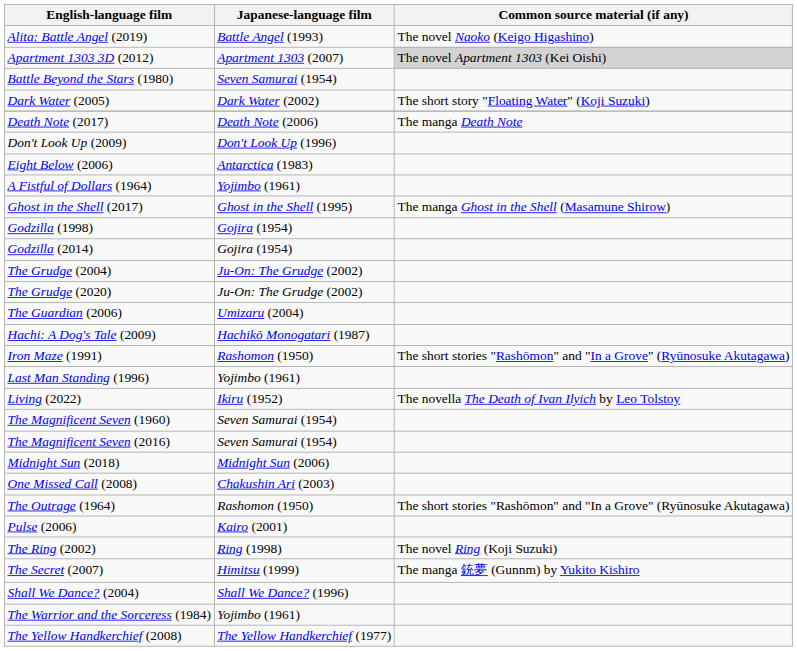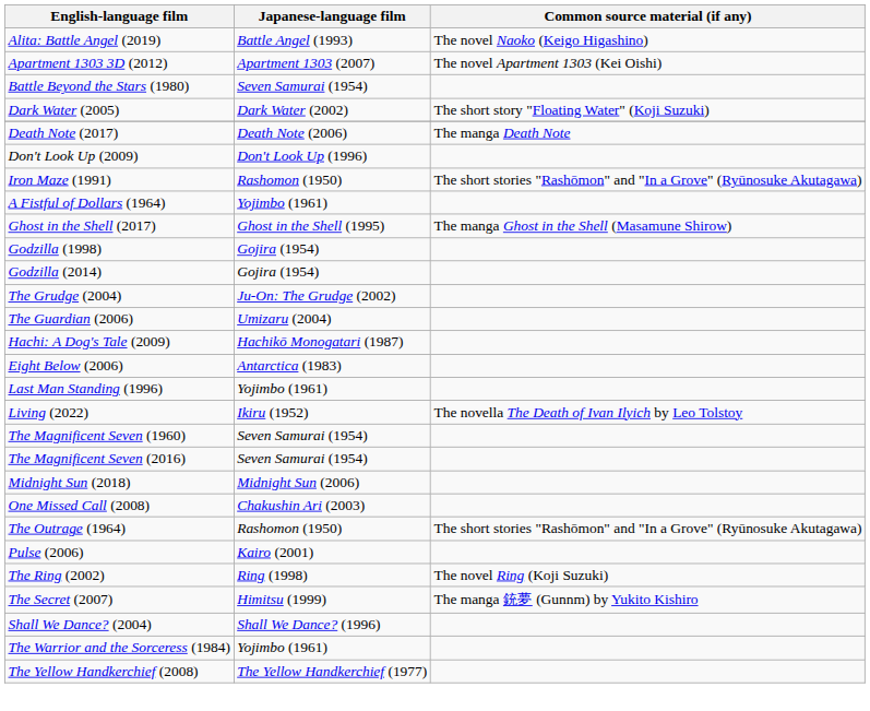Apartment 1303 3D (2012) | Common source material (if any): lightgrey background -> no background
rows swapped: Eight Below (2006) <-> Iron Maze (1991)
- row: The Grudge (2020) | Ju-On: The Grudge (2002)
